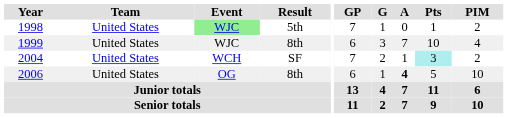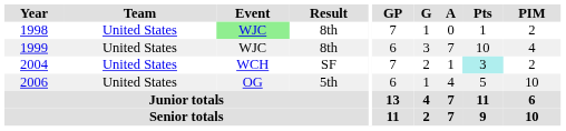1998 | Result: 5th -> 8th
2006 | Result: 8th -> 5th
2006 | A: bold -> normal
